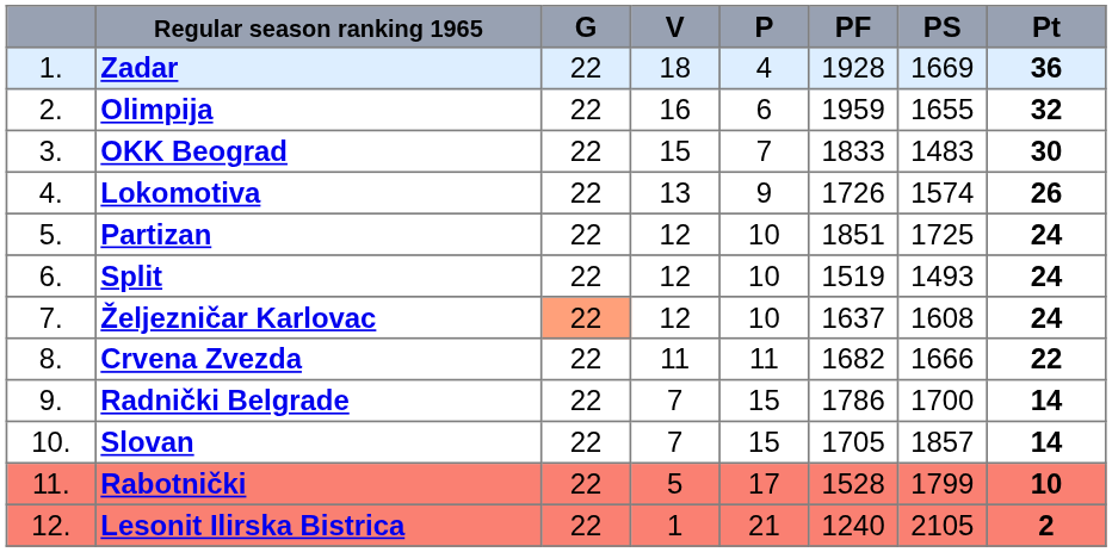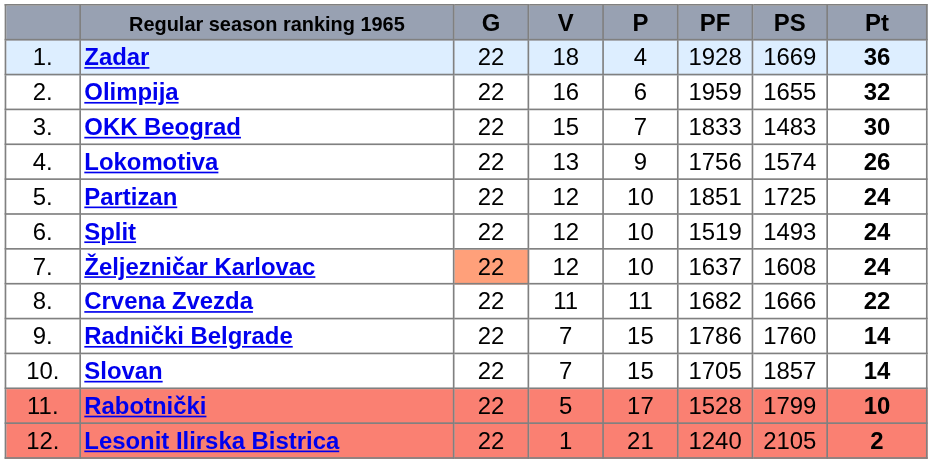Lokomotiva | PF: 1726 -> 1756
Radnički Belgrade | PS: 1700 -> 1760
